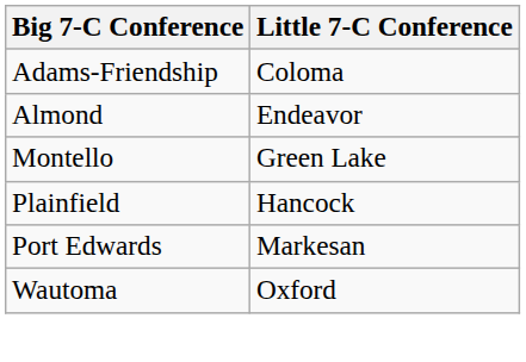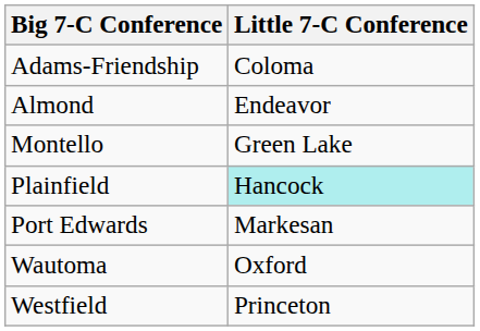Plainfield | Little 7-C Conference: no background -> paleturquoise background
+ row: Westfield | Princeton
